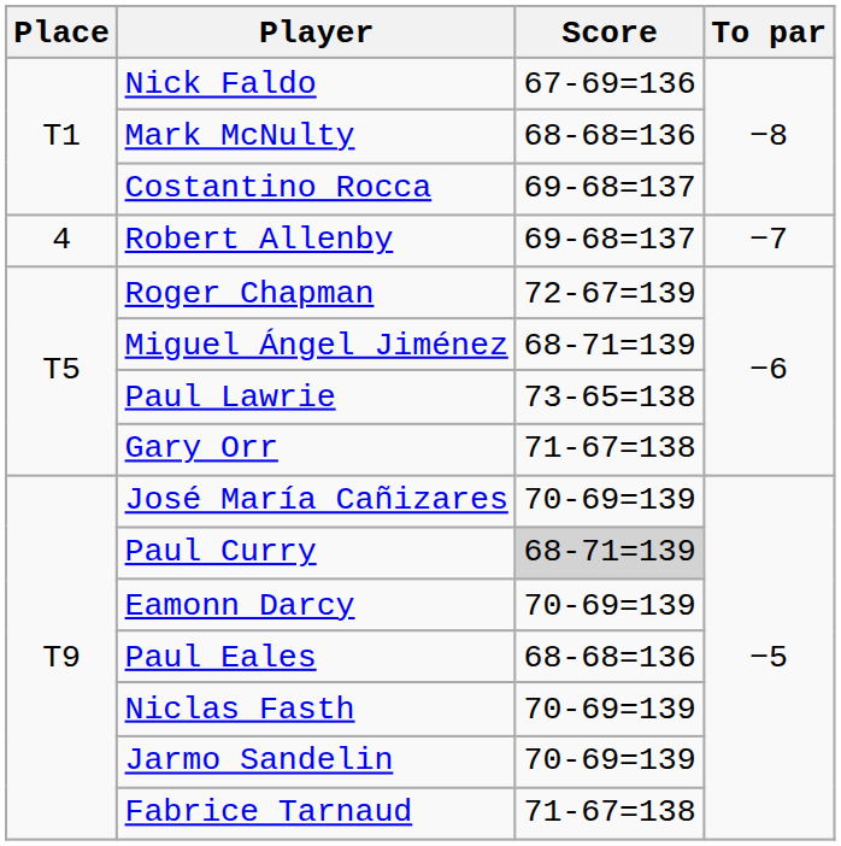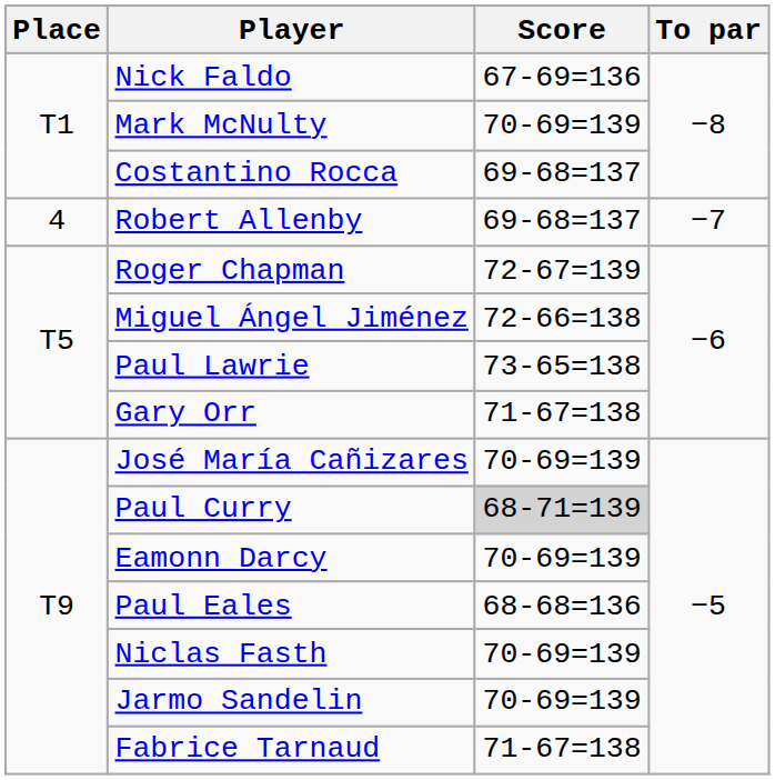Mark McNulty | Score: 68-68=136 -> 70-69=139
Miguel Ángel Jiménez | Score: 68-71=139 -> 72-66=138
